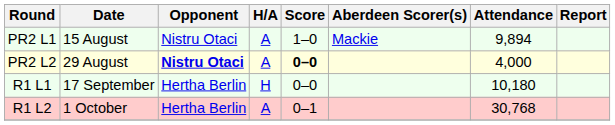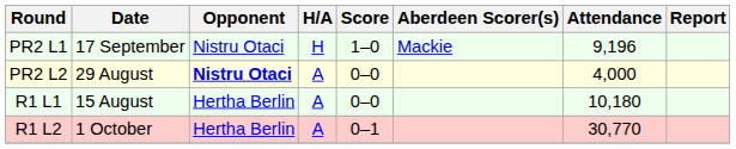PR2 L1 | Date: 15 August -> 17 September
PR2 L1 | H/A: A -> H
PR2 L1 | Attendance: 9,894 -> 9,196
PR2 L2 | Score: bold -> normal
R1 L1 | Date: 17 September -> 15 August
R1 L1 | H/A: H -> A
R1 L2 | Attendance: 30,768 -> 30,770
